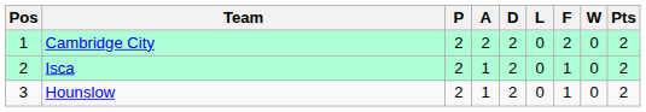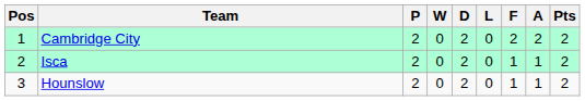columns swapped: W <-> A
